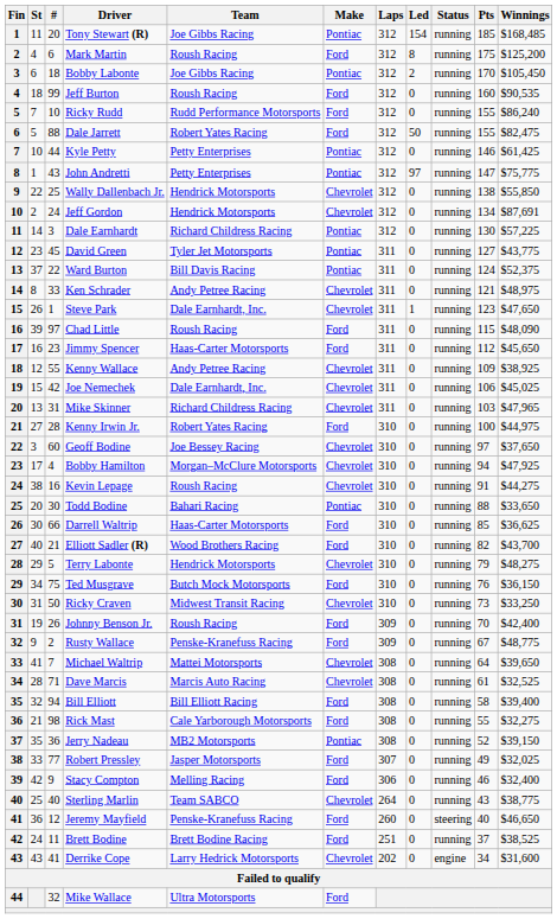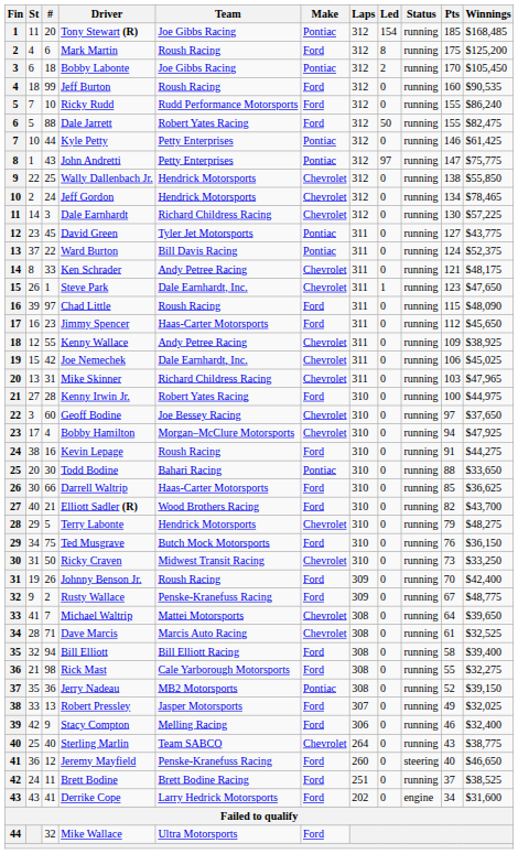Jeff Gordon | Winnings: $87,691 -> $78,465
Dale Earnhardt | Make: Pontiac -> Chevrolet
Ken Schrader | Winnings: $48,975 -> $48,175
Kevin Lepage | Make: Chevrolet -> Ford
Robert Pressley | #: 77 -> 13
Derrike Cope | Make: Chevrolet -> Ford
